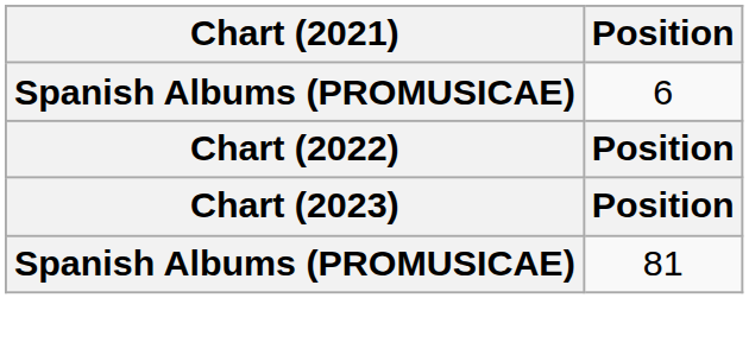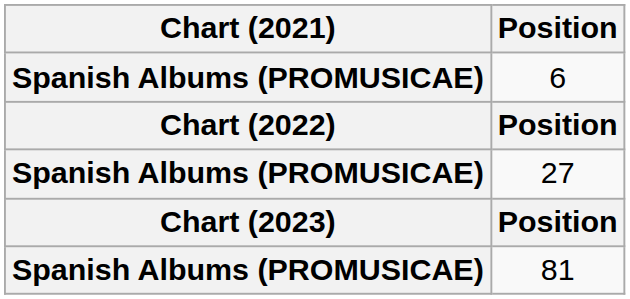+ row: Spanish Albums (PROMUSICAE) | 27
